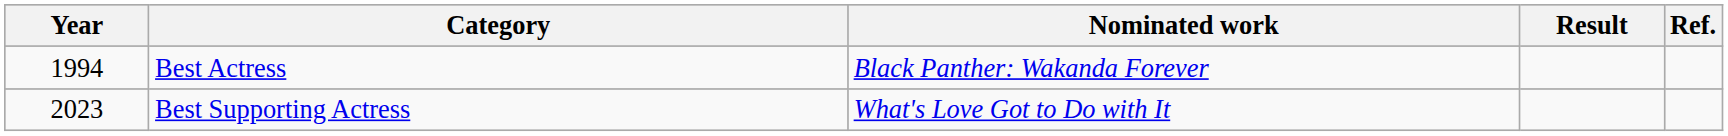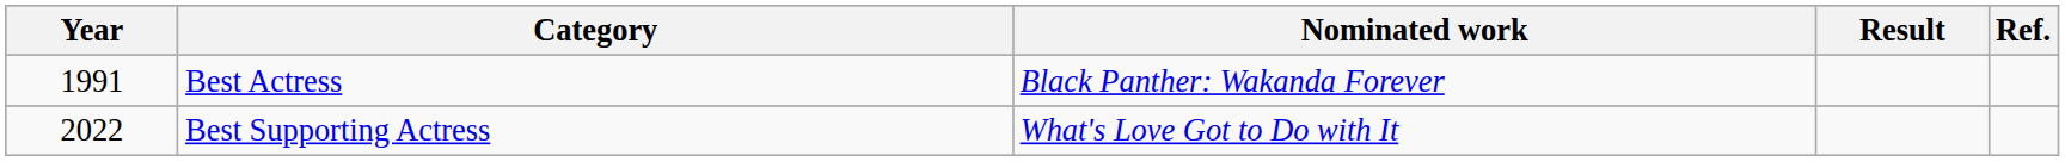Best Actress | Year: 1994 -> 1991
Best Supporting Actress | Year: 2023 -> 2022
